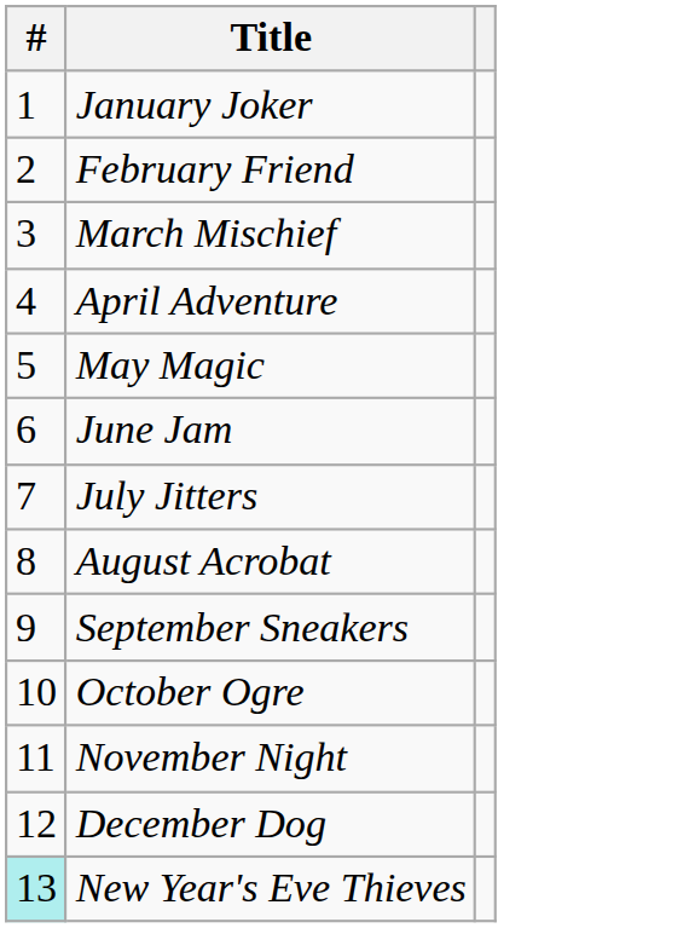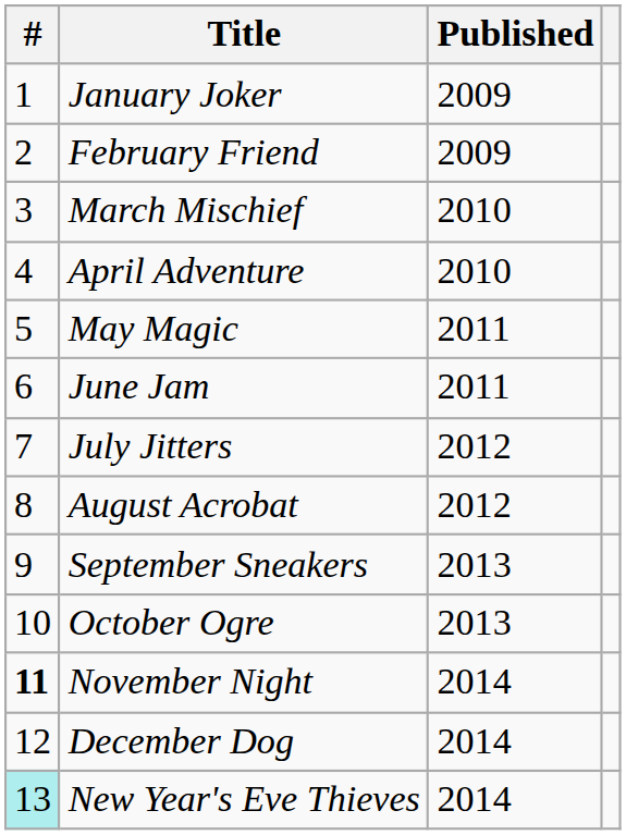+ column: Published | 2009 | 2009 | 2010 | 2010 | 2011 | 2011 | 2012 | 2012 | 2013 | 2013 | 2014 | 2014 | 2014
November Night | #: normal -> bold
